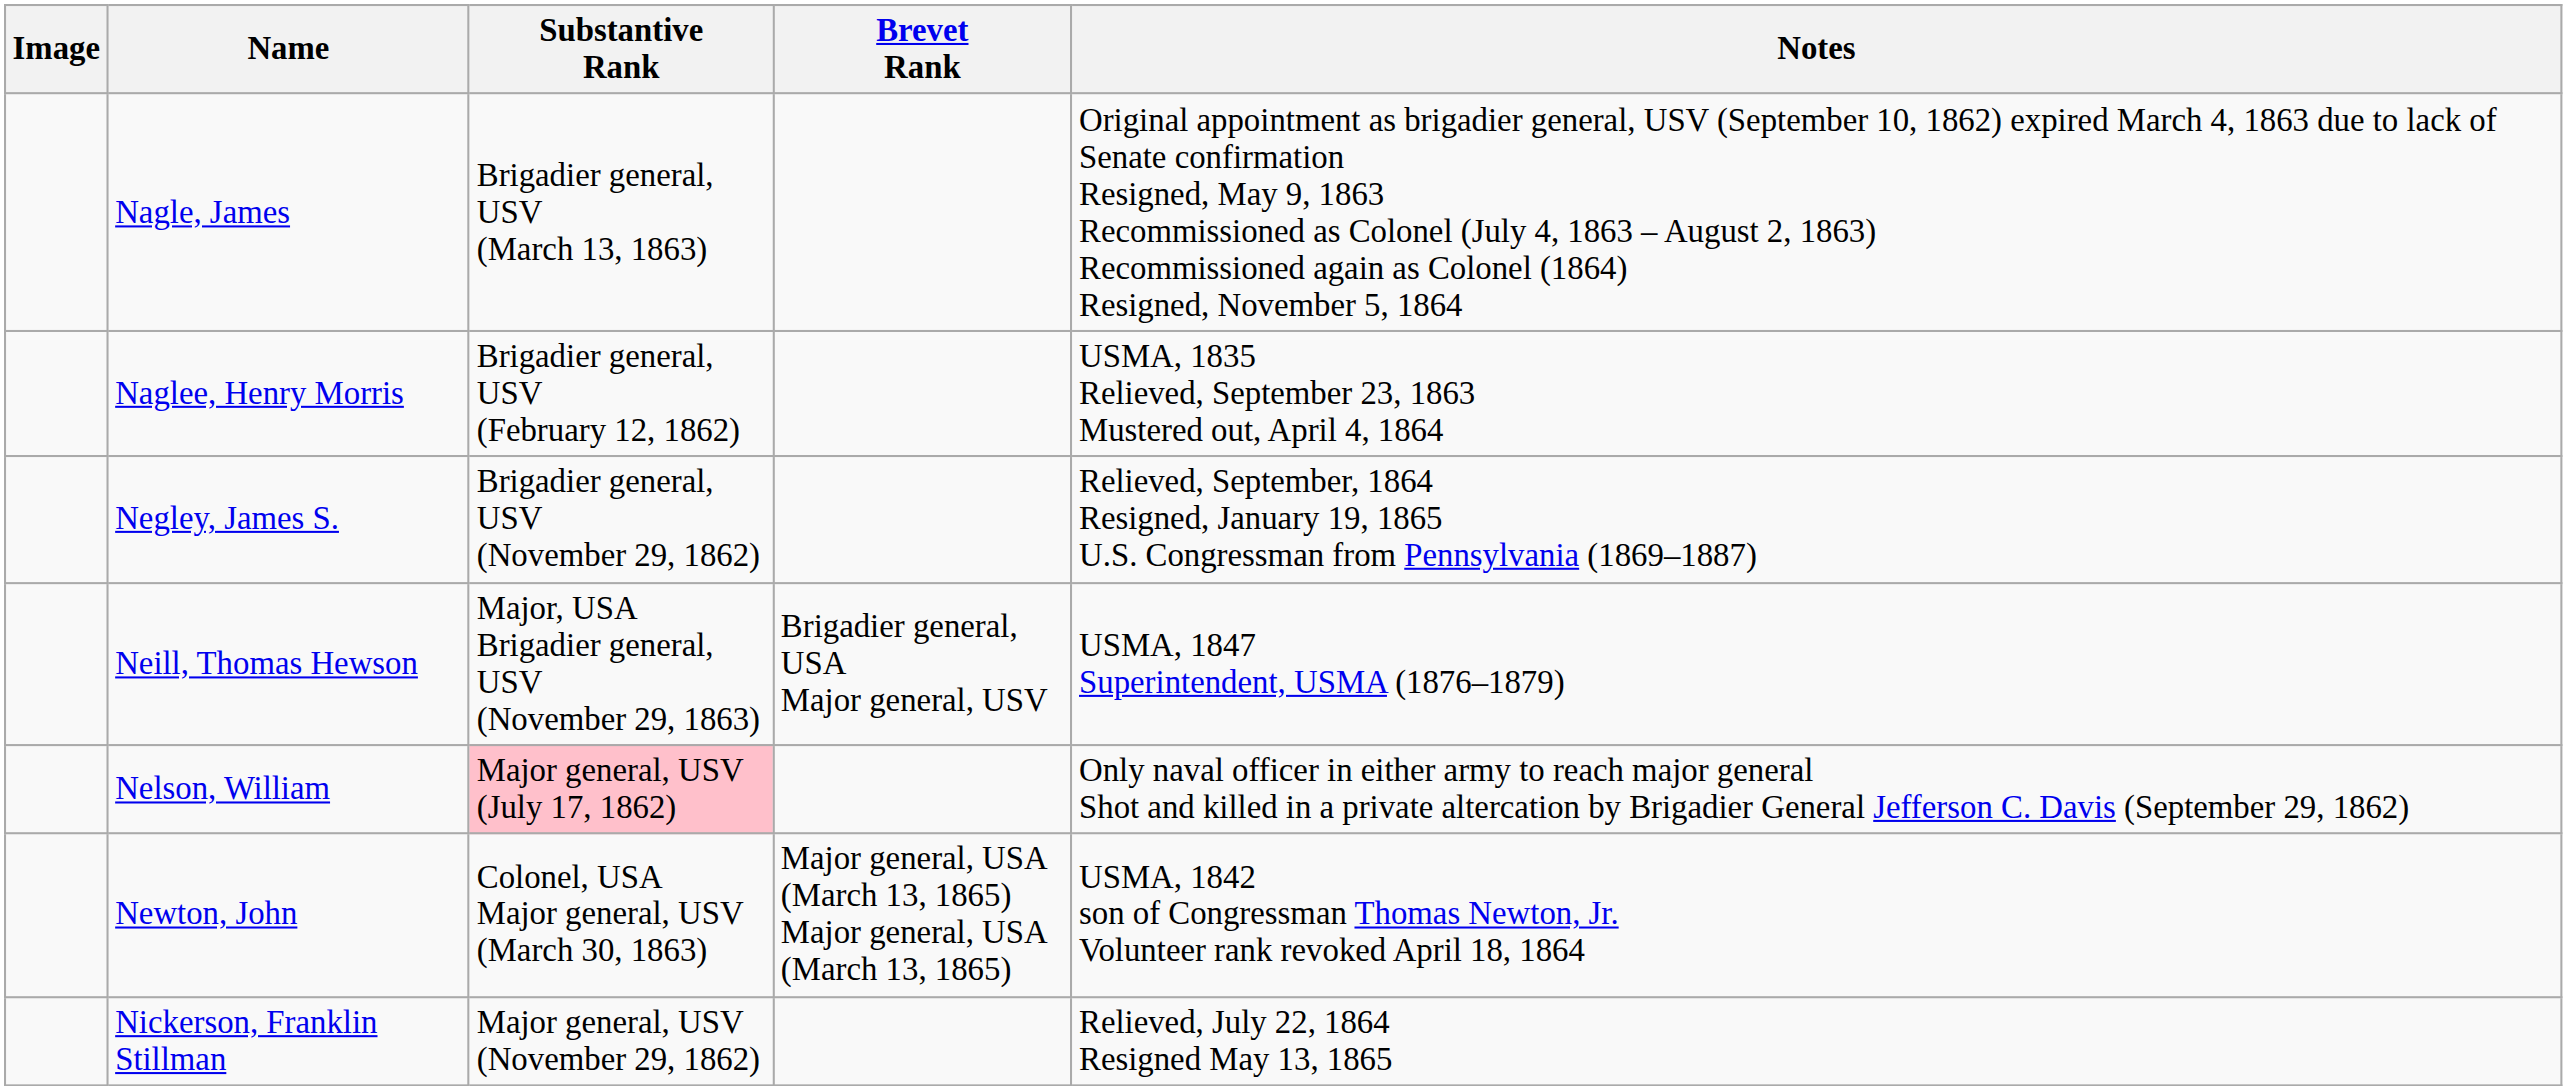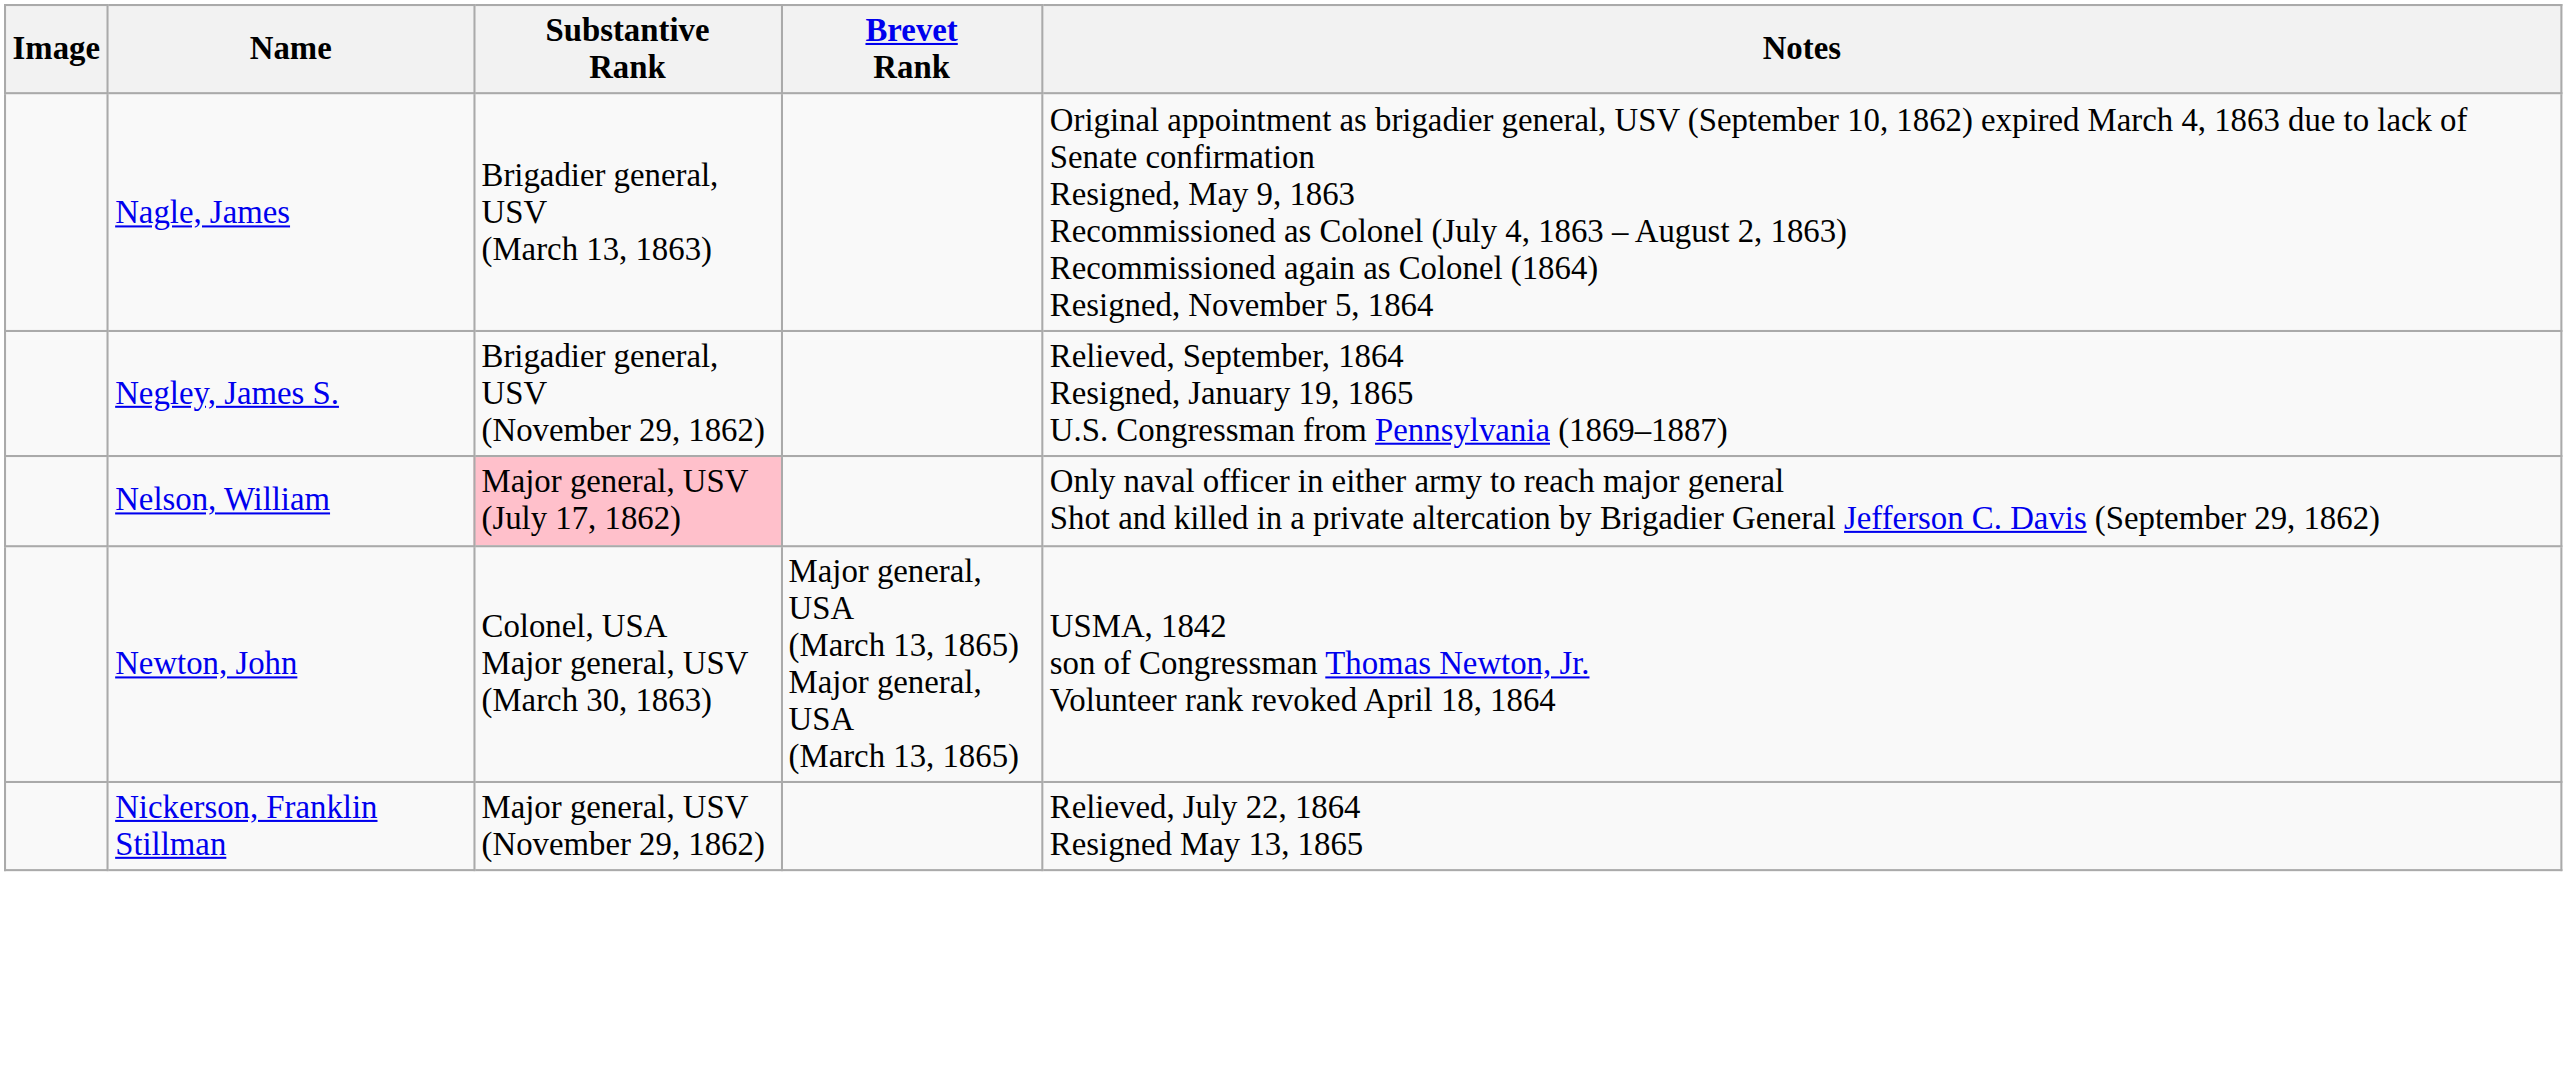- row: Naglee, Henry Morris | Brigadier general, USV (February 12, 1862) | USMA, 1835 Relieved, September 23, 1863 Mustered out, April 4, 1864
- row: Neill, Thomas Hewson | Major, USA Brigadier general, USV (November 29, 1863) | Brigadier general, USA Major general, USV | USMA, 1847 Superintendent, USMA (1876–1879)
